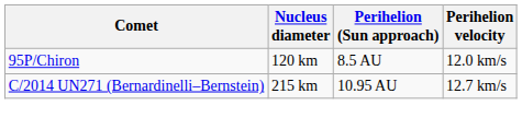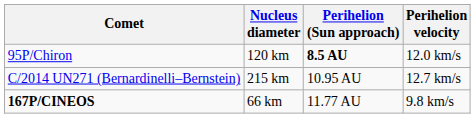95P/Chiron | Perihelion (Sun approach): normal -> bold
+ row: 167P/CINEOS | 66 km | 11.77 AU | 9.8 km/s
